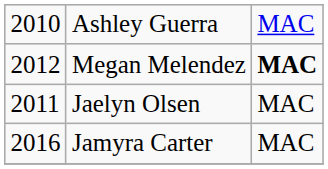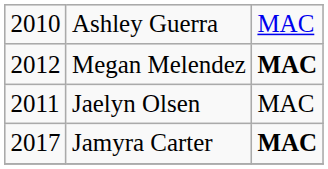Jamyra Carter | column 1: 2016 -> 2017
Jamyra Carter | column 3: normal -> bold
